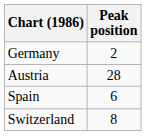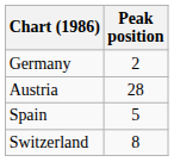Spain | Peak position: 6 -> 5
